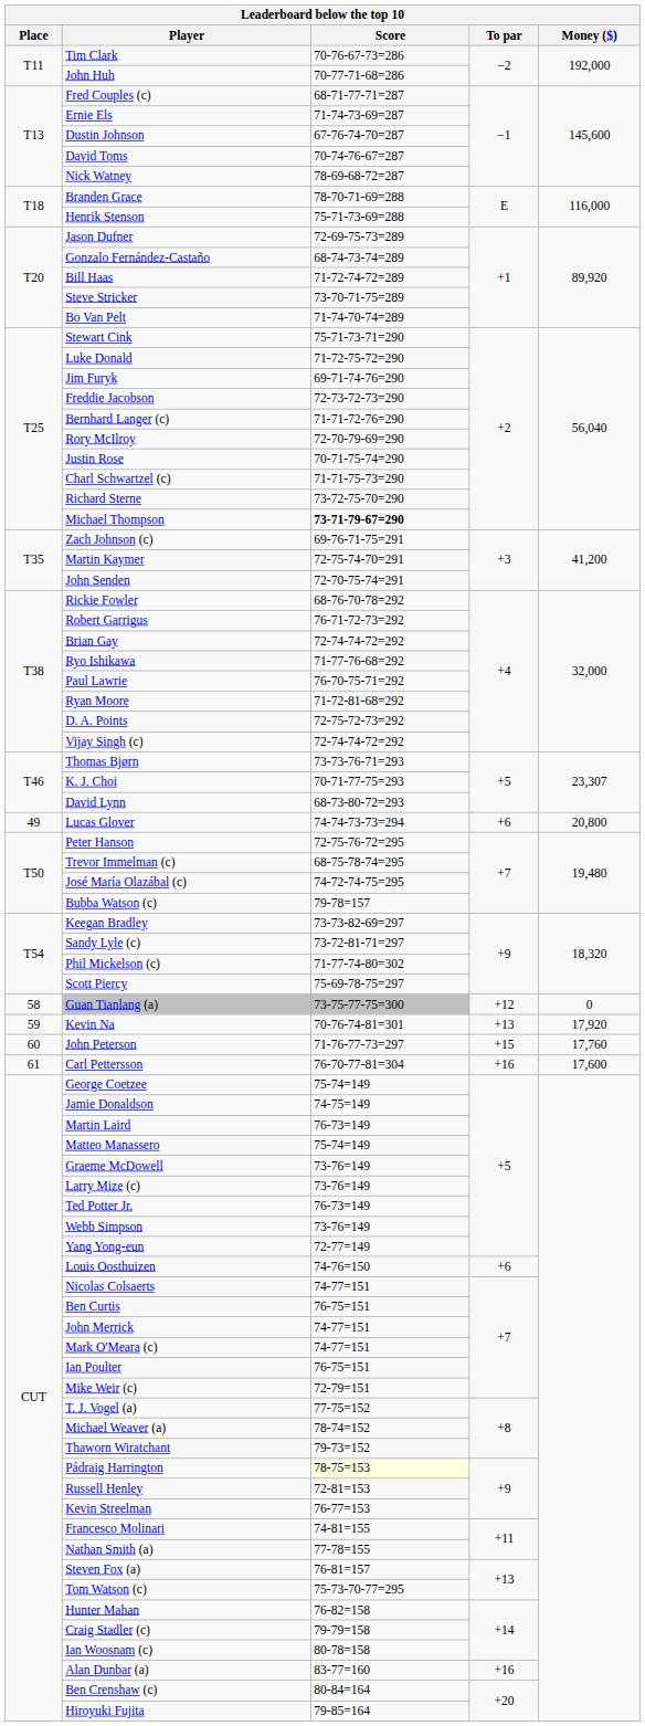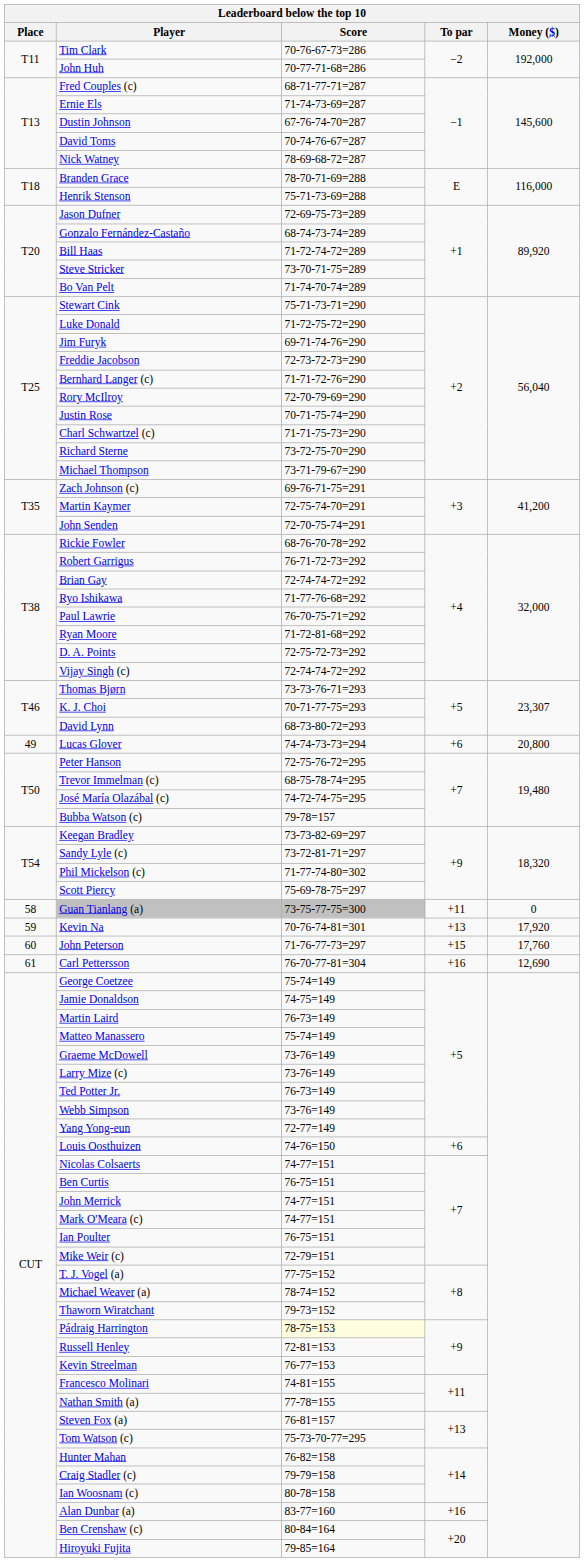Michael Thompson | Score: bold -> normal
Guan Tianlang (a) | To par: +12 -> +11
Carl Pettersson | Money ($): 17,600 -> 12,690
